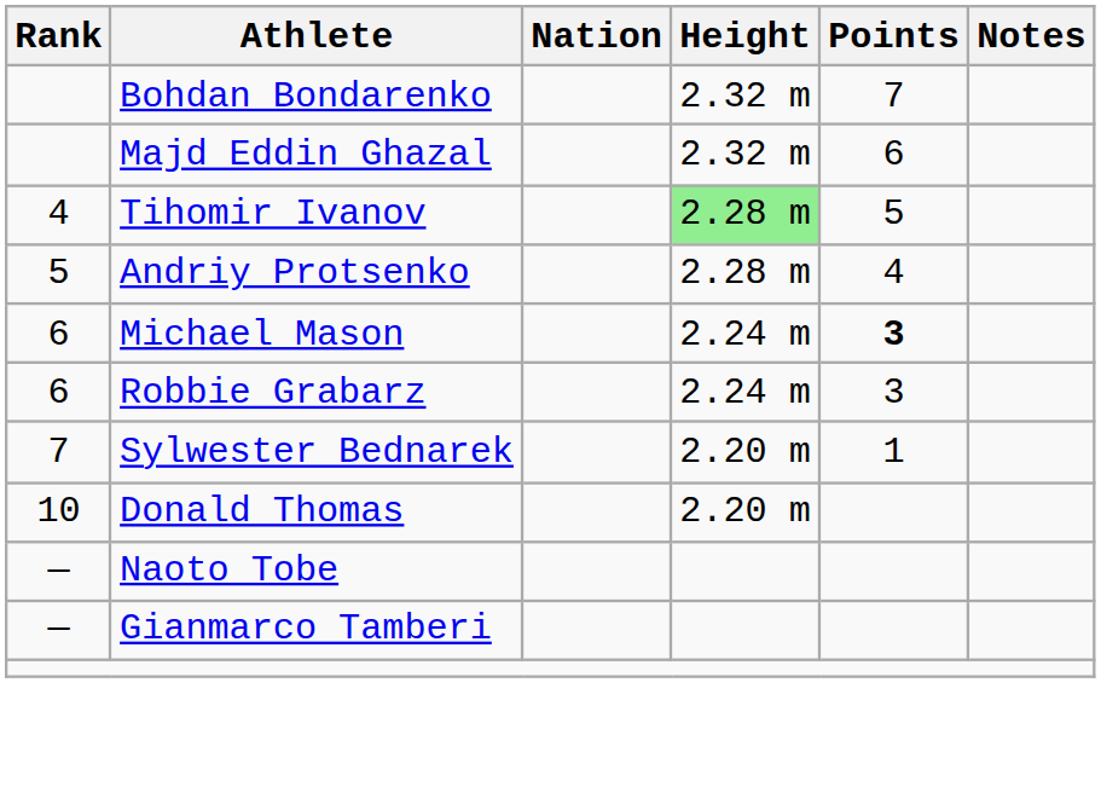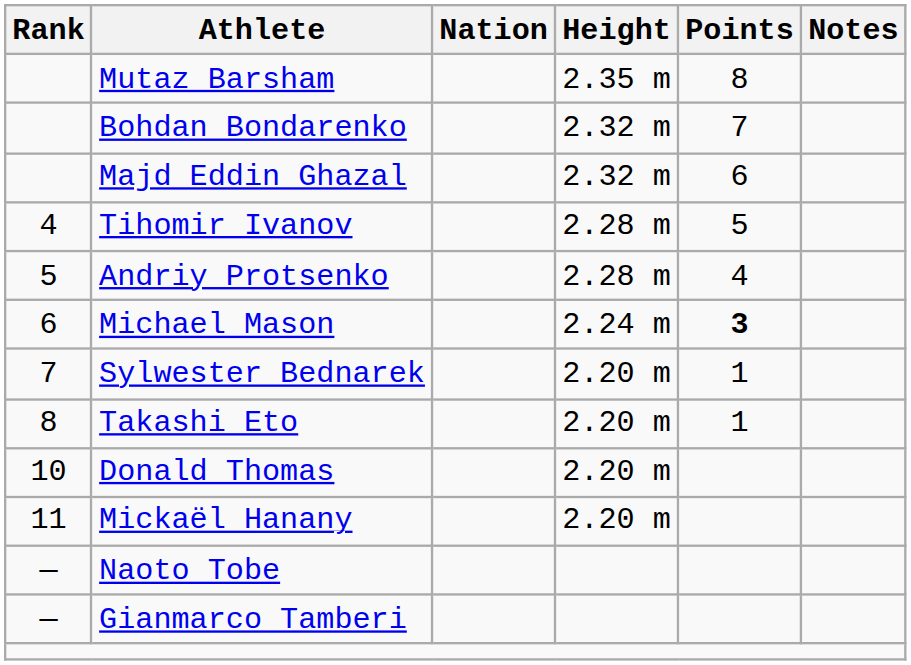+ row: Mutaz Barsham | 2.35 m | 8
Tihomir Ivanov | Height: lightgreen background -> no background
- row: 6 | Robbie Grabarz | 2.24 m | 3
+ row: 8 | Takashi Eto | 2.20 m | 1
+ row: 11 | Mickaël Hanany | 2.20 m
